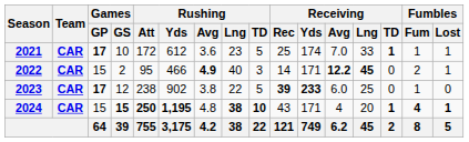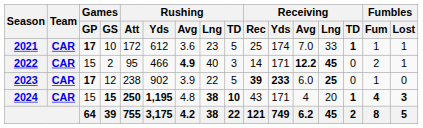2023 | Rushing / Avg: 3.8 -> 3.9
2023 | Receiving / Lng: normal -> bold
2024 | Fumbles / Lost: 1 -> 3
